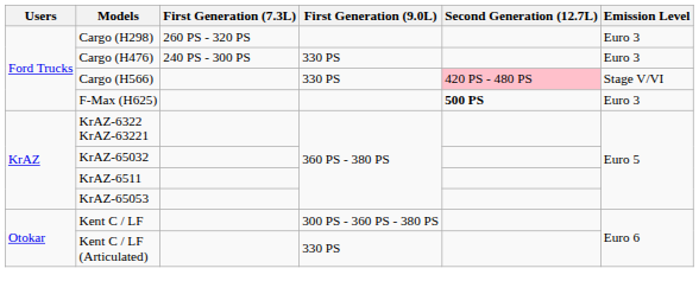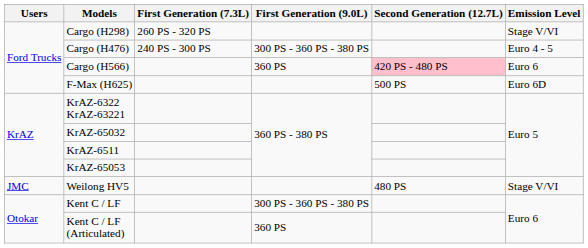Cargo (H298) | Emission Level: Euro 3 -> Stage V/VI
Cargo (H476) | First Generation (9.0L): 330 PS -> 300 PS - 360 PS - 380 PS
Cargo (H476) | Emission Level: Euro 3 -> Euro 4 - 5
Cargo (H566) | First Generation (9.0L): 330 PS -> 360 PS
Cargo (H566) | Emission Level: Stage V/VI -> Euro 6
F-Max (H625) | Second Generation (12.7L): bold -> normal
F-Max (H625) | Emission Level: Euro 3 -> Euro 6D
+ row: JMC | Weilong HV5 | 480 PS | Stage V/VI
Kent C / LF (Articulated) | First Generation (9.0L): 330 PS -> 360 PS
